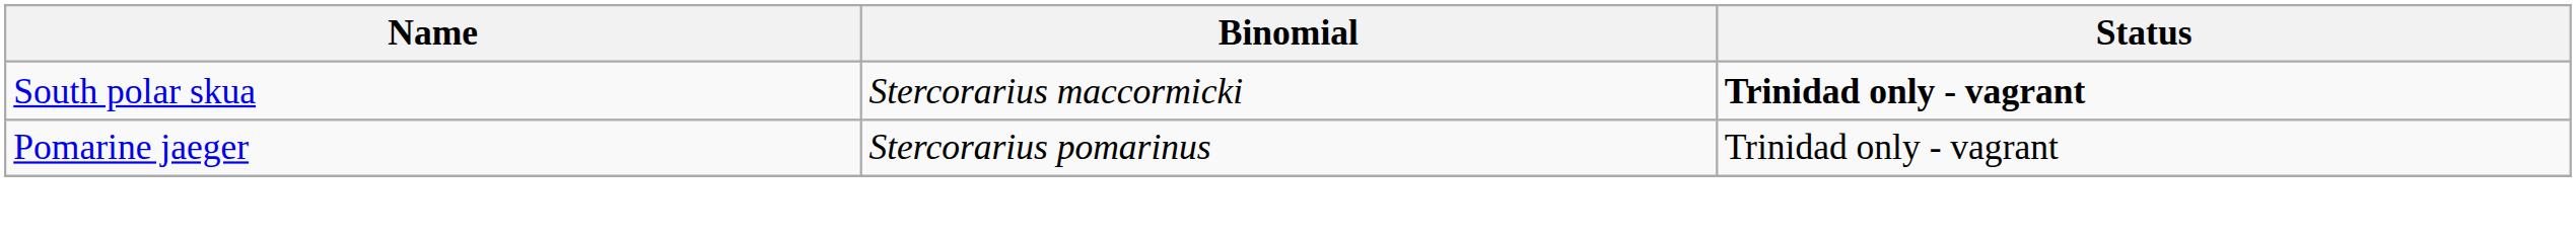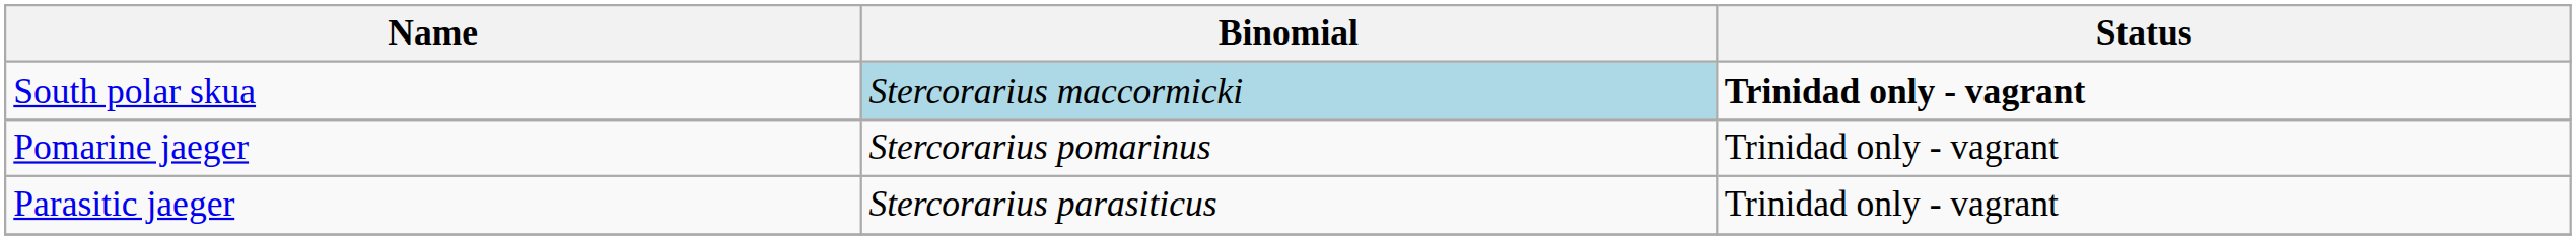South polar skua | Binomial: no background -> lightblue background
+ row: Parasitic jaeger | Stercorarius parasiticus | Trinidad only - vagrant
